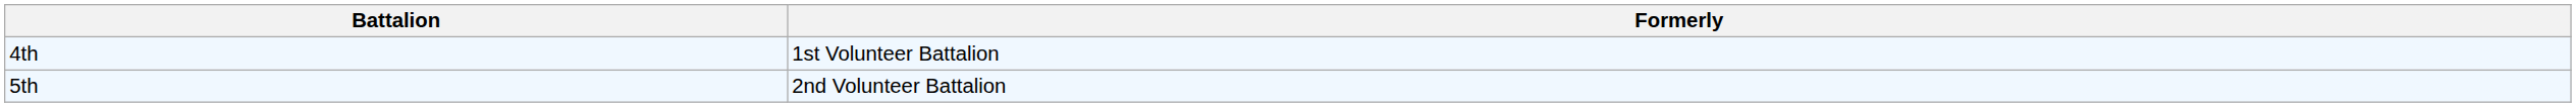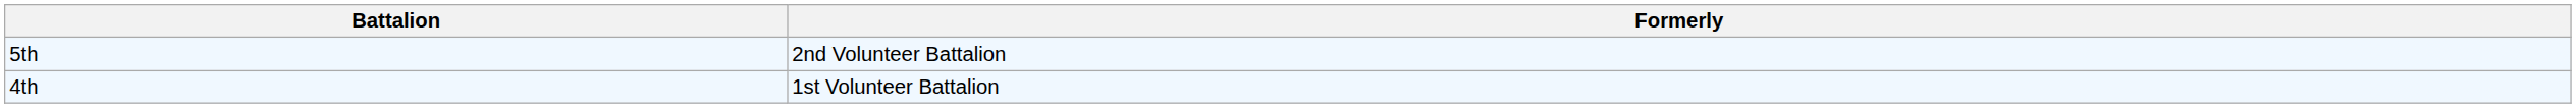rows swapped: 4th <-> 5th
